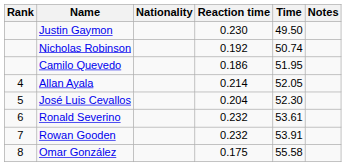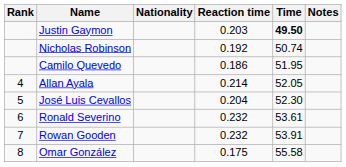Justin Gaymon | Reaction time: 0.230 -> 0.203
Justin Gaymon | Time: normal -> bold
